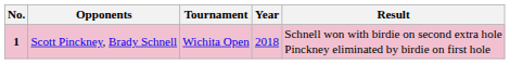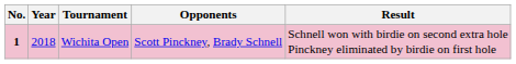columns swapped: Year <-> Opponents
